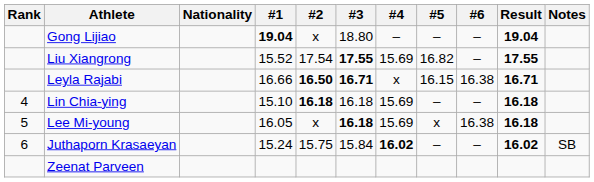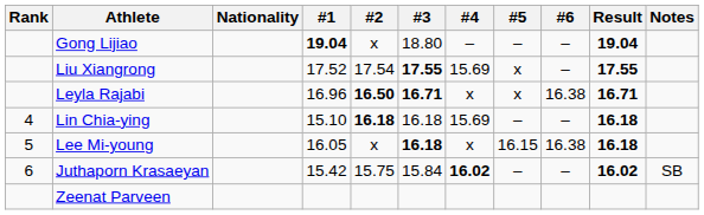Liu Xiangrong | #1: 15.52 -> 17.52
Liu Xiangrong | #5: 16.82 -> x
Leyla Rajabi | #1: 16.66 -> 16.96
Leyla Rajabi | #5: 16.15 -> x
Lee Mi-young | #4: 15.69 -> x
Lee Mi-young | #5: x -> 16.15
Juthaporn Krasaeyan | #1: 15.24 -> 15.42
